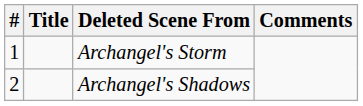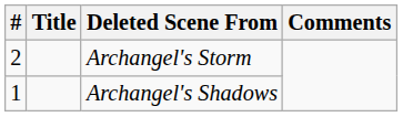Archangel's Storm | #: 1 -> 2
Archangel's Shadows | #: 2 -> 1
